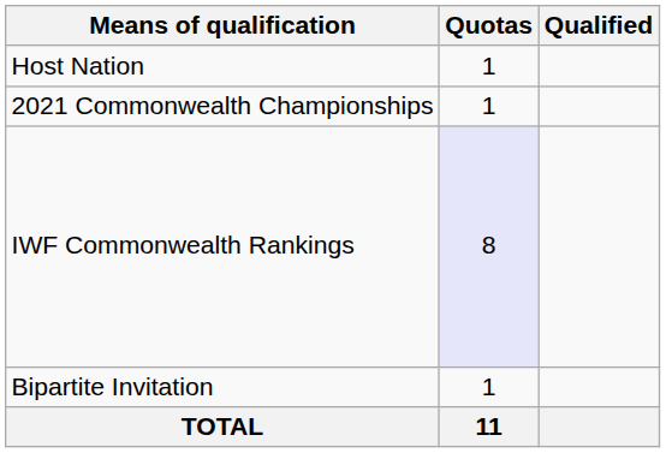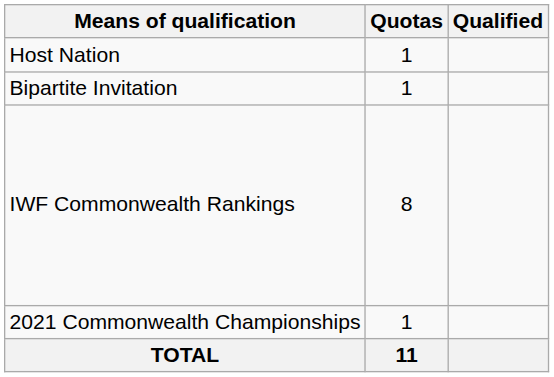rows swapped: 2021 Commonwealth Championships <-> Bipartite Invitation
IWF Commonwealth Rankings | Quotas: lavender background -> no background
